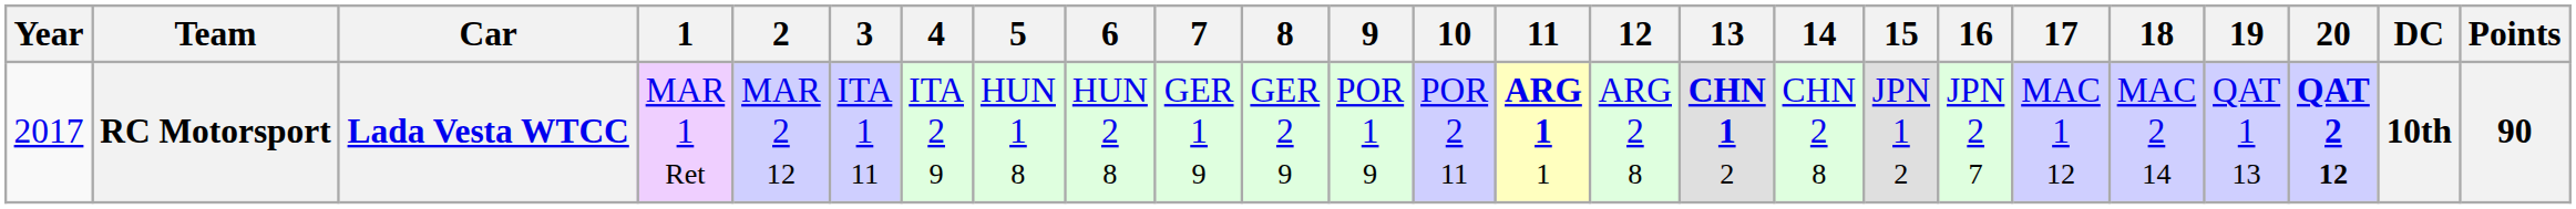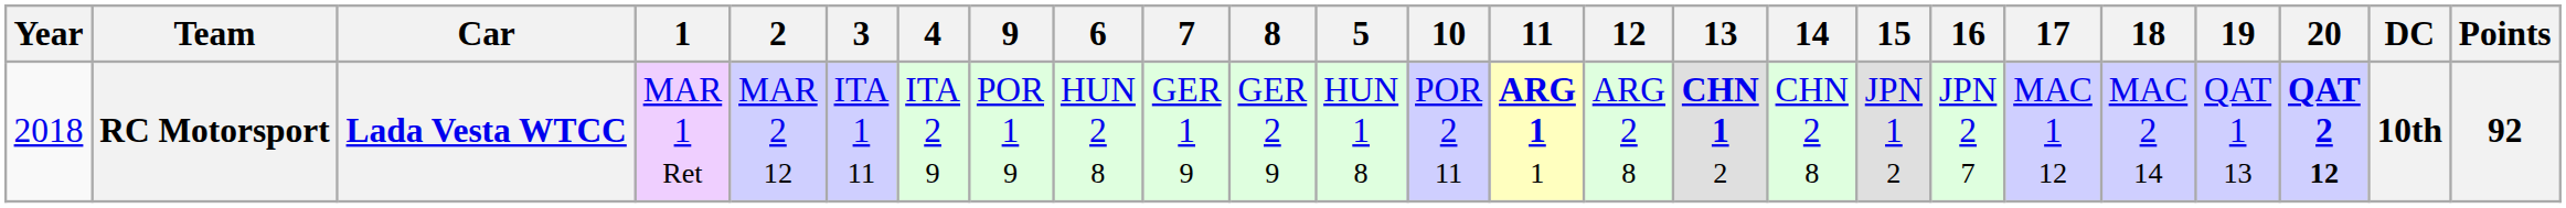columns swapped: 5 <-> 9
RC Motorsport | Year: 2017 -> 2018
RC Motorsport | Points: 90 -> 92
